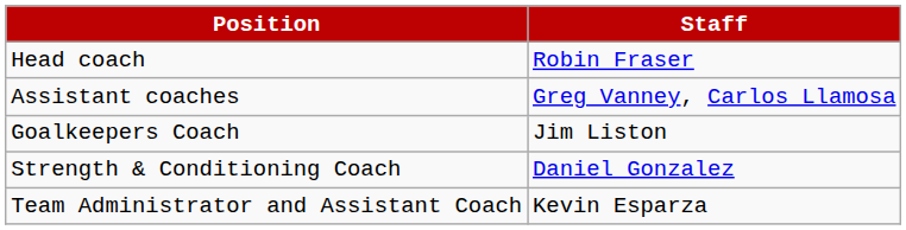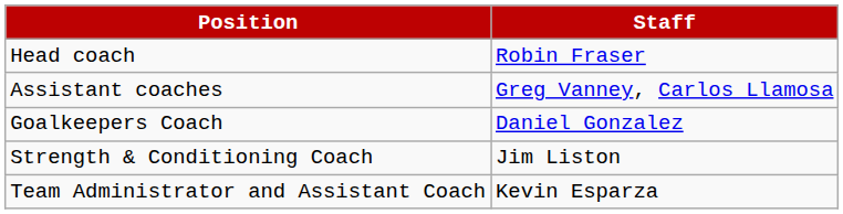Goalkeepers Coach | Staff: Jim Liston -> Daniel Gonzalez
Strength & Conditioning Coach | Staff: Daniel Gonzalez -> Jim Liston
